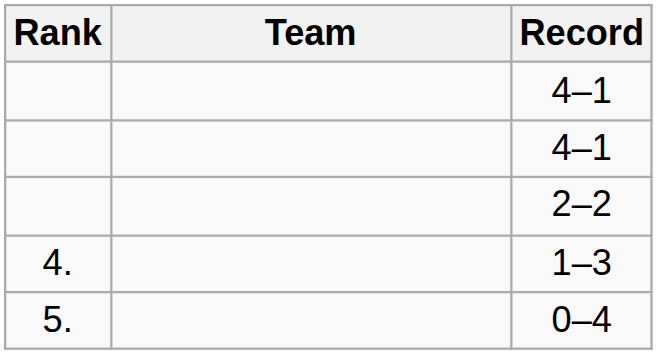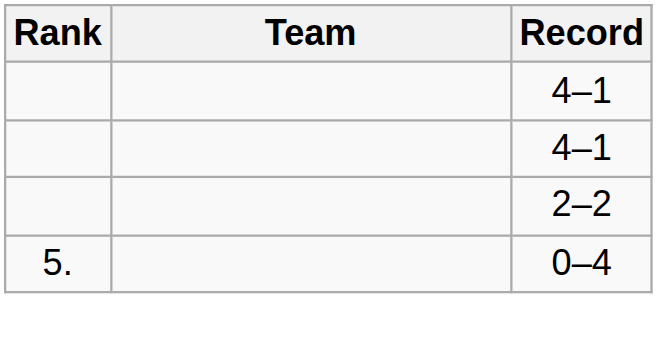- row: 4. | 1–3
